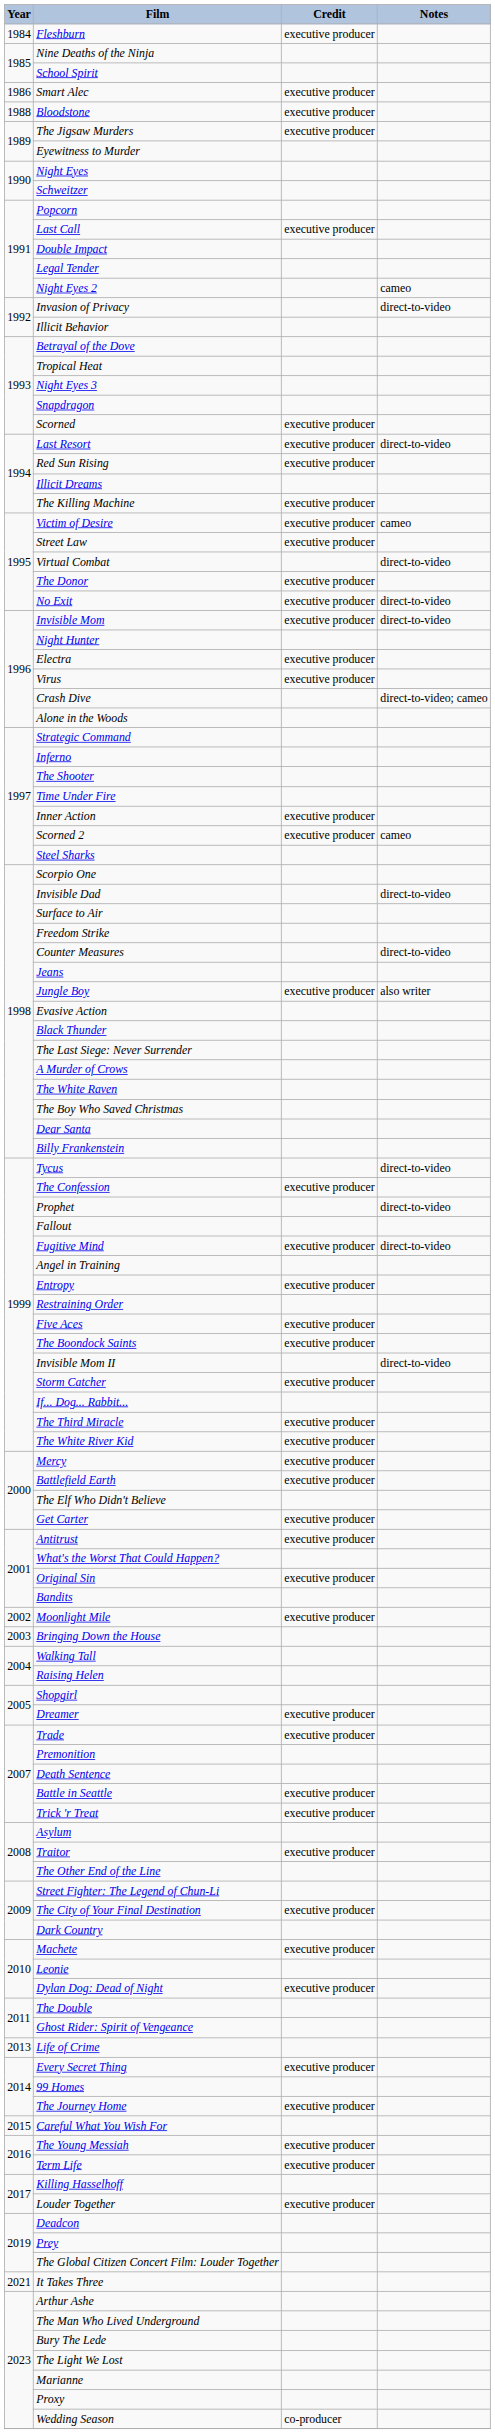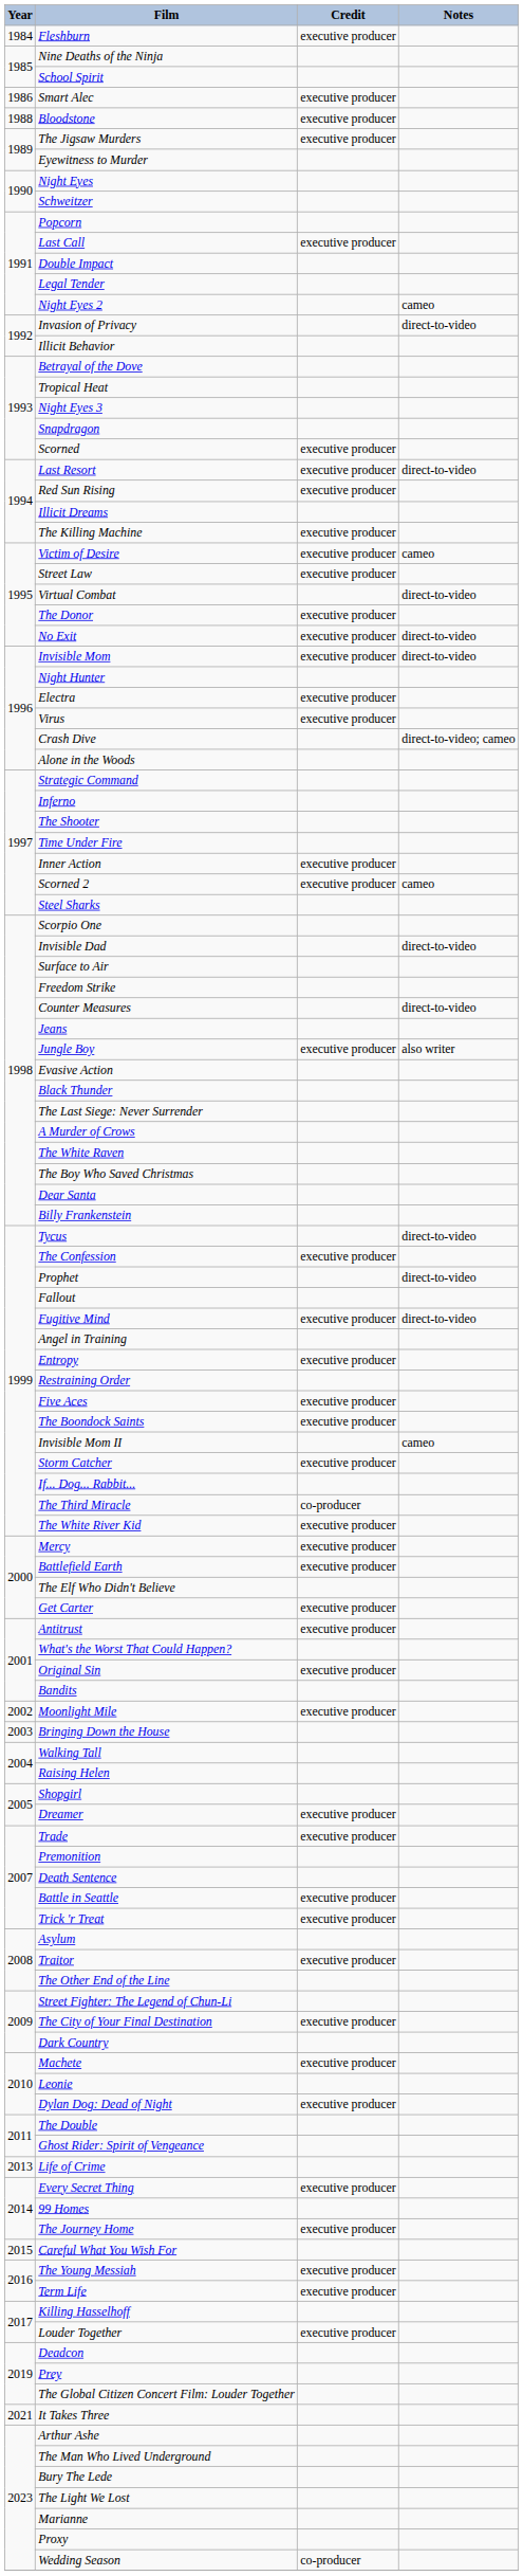Invisible Mom II | Notes: direct-to-video -> cameo
The Third Miracle | Credit: executive producer -> co-producer
